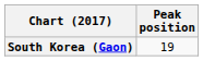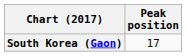South Korea (Gaon) | Peak position: 19 -> 17
